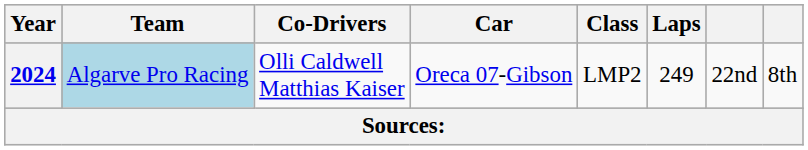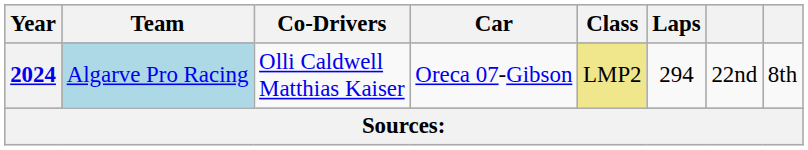2024 | Class: no background -> khaki background
2024 | Laps: 249 -> 294
